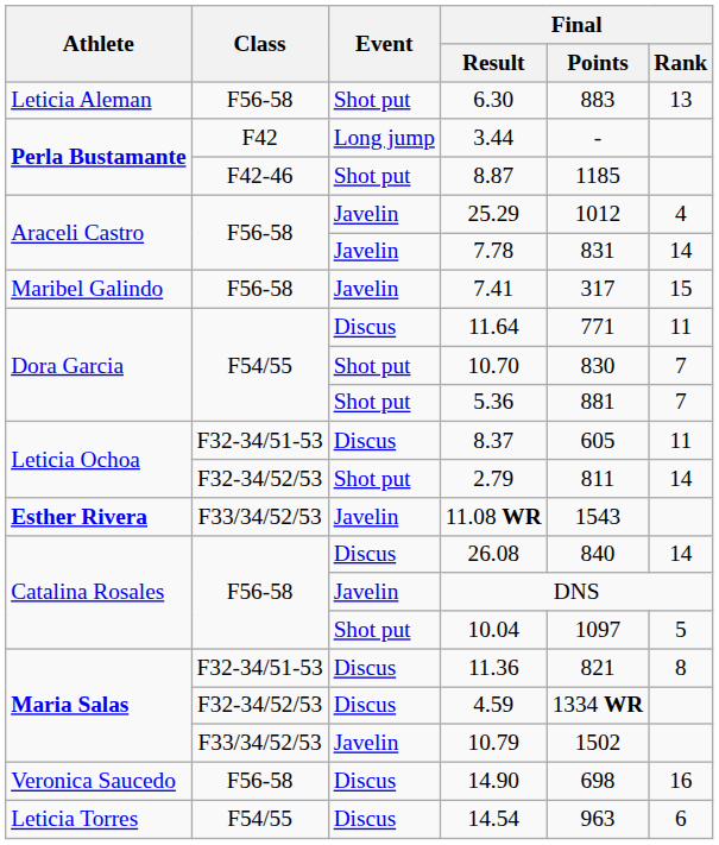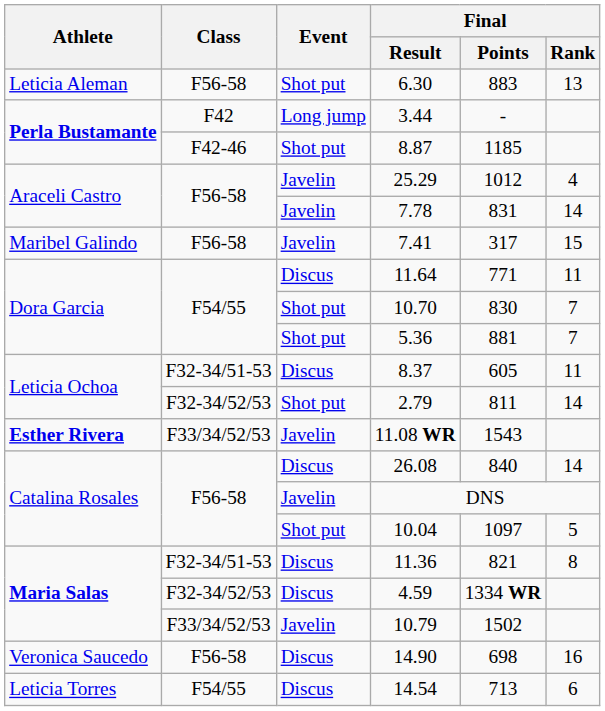14.54 | Final / Points: 963 -> 713
